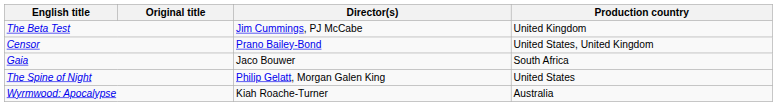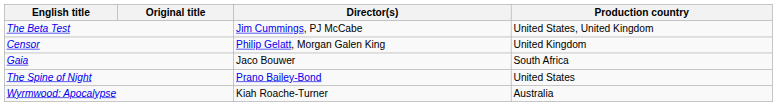The Beta Test | Production country: United Kingdom -> United States, United Kingdom
Censor | Director(s): Prano Bailey-Bond -> Philip Gelatt, Morgan Galen King
Censor | Production country: United States, United Kingdom -> United Kingdom
The Spine of Night | Director(s): Philip Gelatt, Morgan Galen King -> Prano Bailey-Bond
